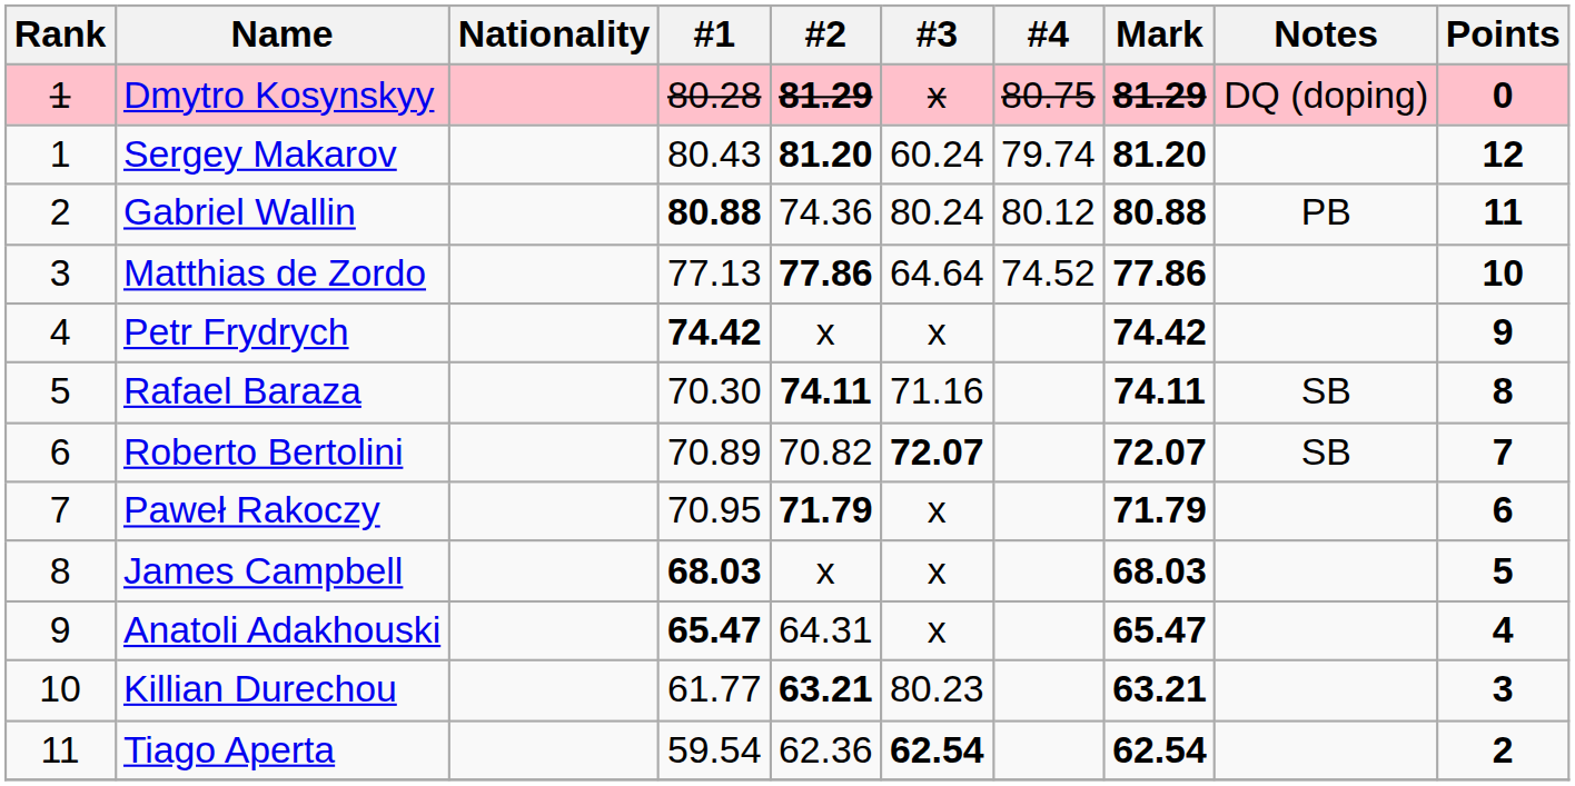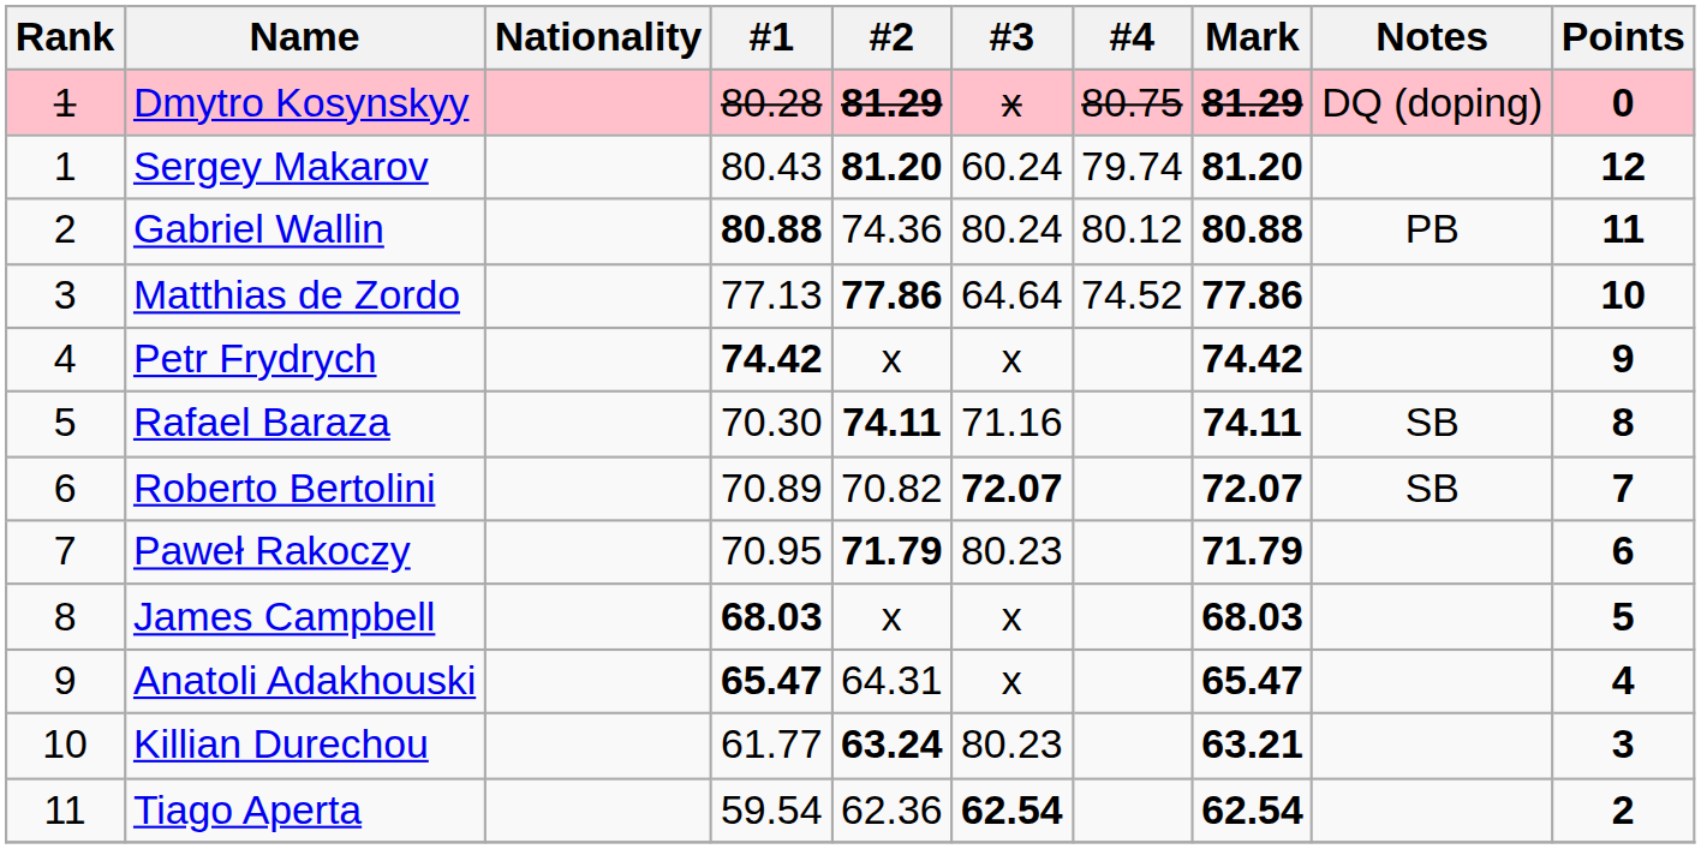Paweł Rakoczy | #3: x -> 80.23
Killian Durechou | #2: 63.21 -> 63.24
